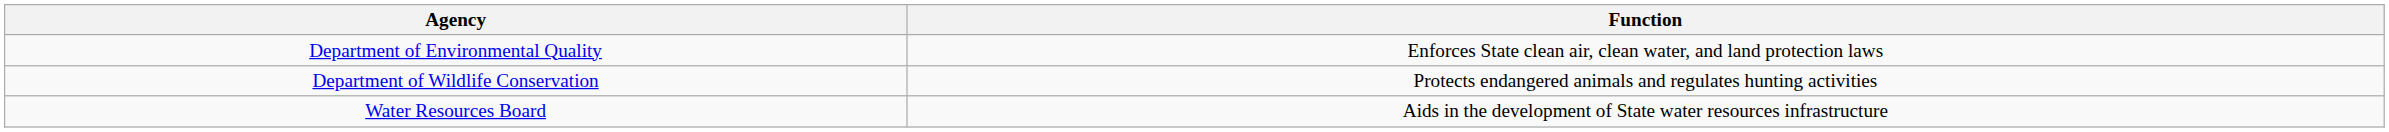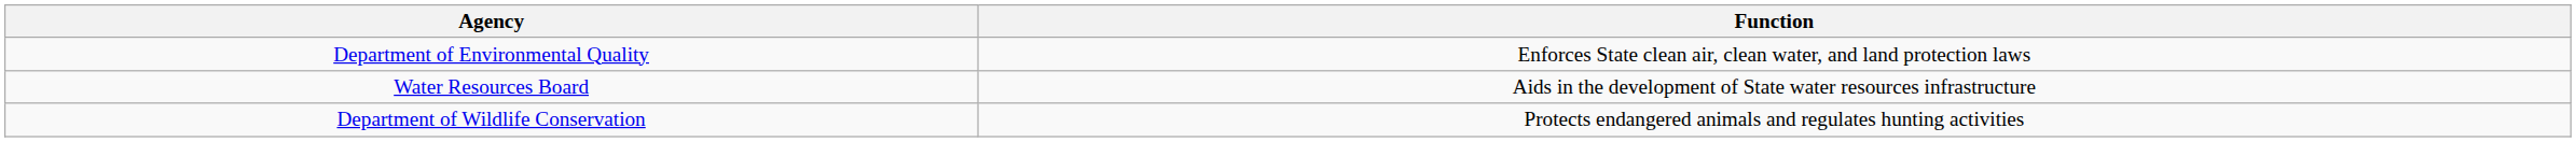rows swapped: Department of Wildlife Conservation <-> Water Resources Board
